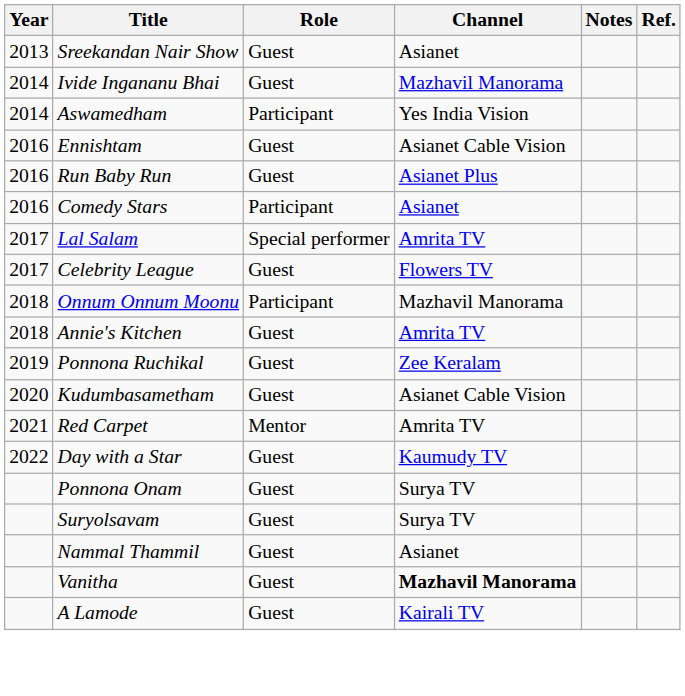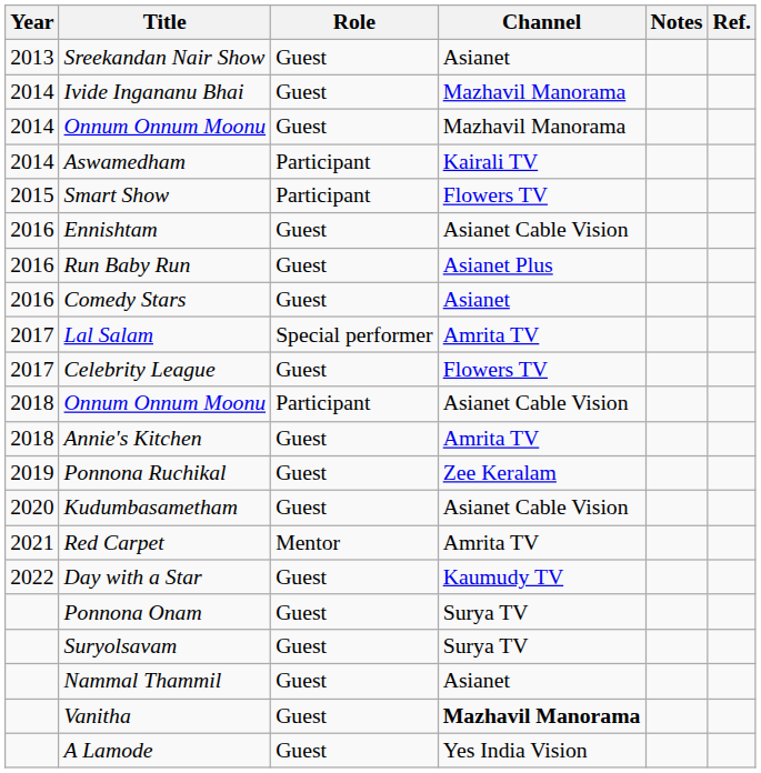+ row: 2014 | Onnum Onnum Moonu | Guest | Mazhavil Manorama
Aswamedham | Channel: Yes India Vision -> Kairali TV
+ row: 2015 | Smart Show | Participant | Flowers TV
Comedy Stars | Role: Participant -> Guest
2018 / Onnum Onnum Moonu | Channel: Mazhavil Manorama -> Asianet Cable Vision
A Lamode | Channel: Kairali TV -> Yes India Vision
